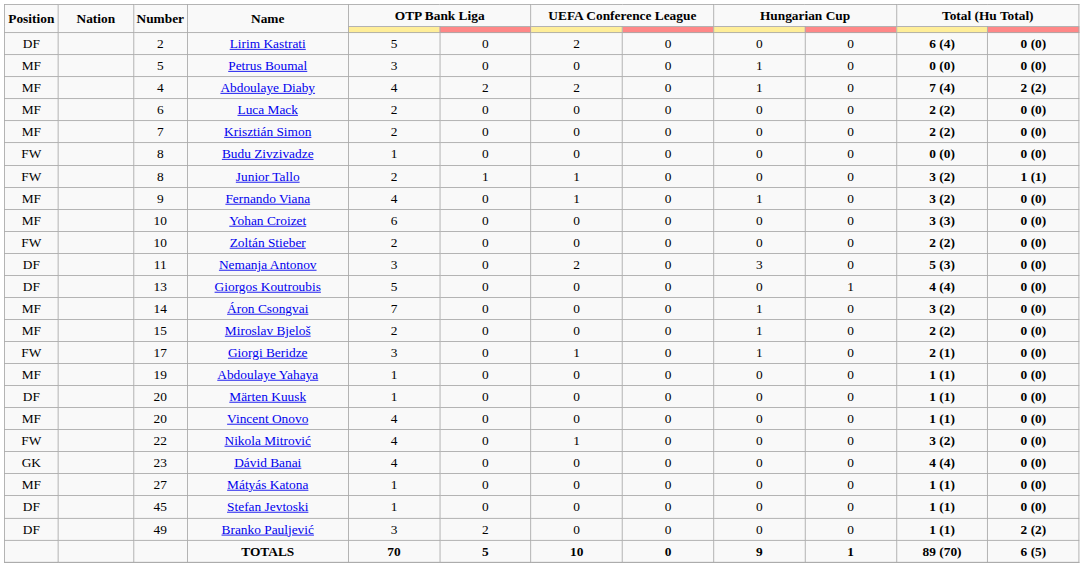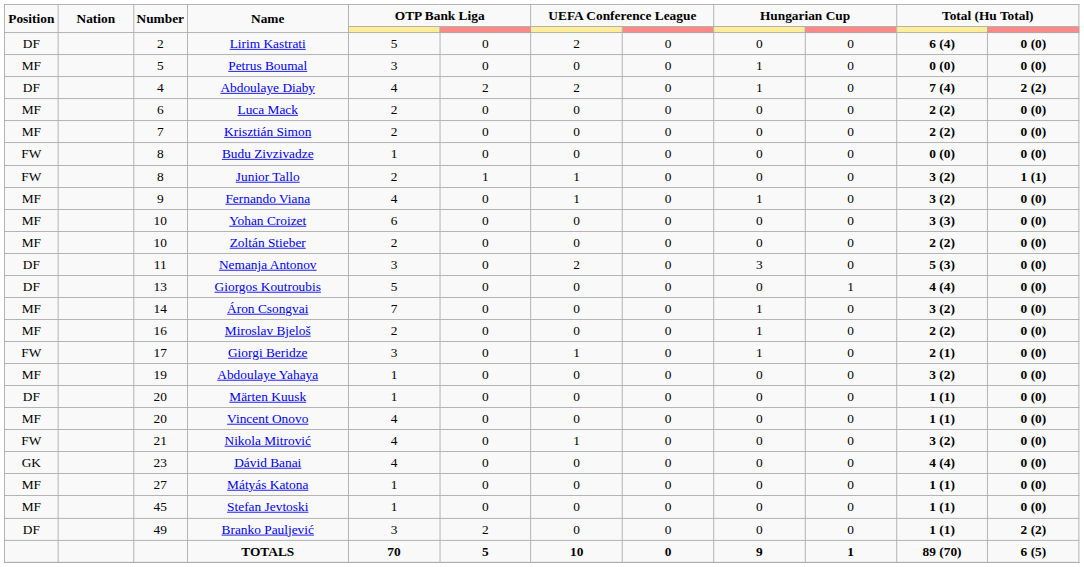Abdoulaye Diaby | Position: MF -> DF
Zoltán Stieber | Position: FW -> MF
Miroslav Bjeloš | Number: 15 -> 16
Abdoulaye Yahaya | column 11: 1 (1) -> 3 (2)
Nikola Mitrović | Number: 22 -> 21
Stefan Jevtoski | Position: DF -> MF
